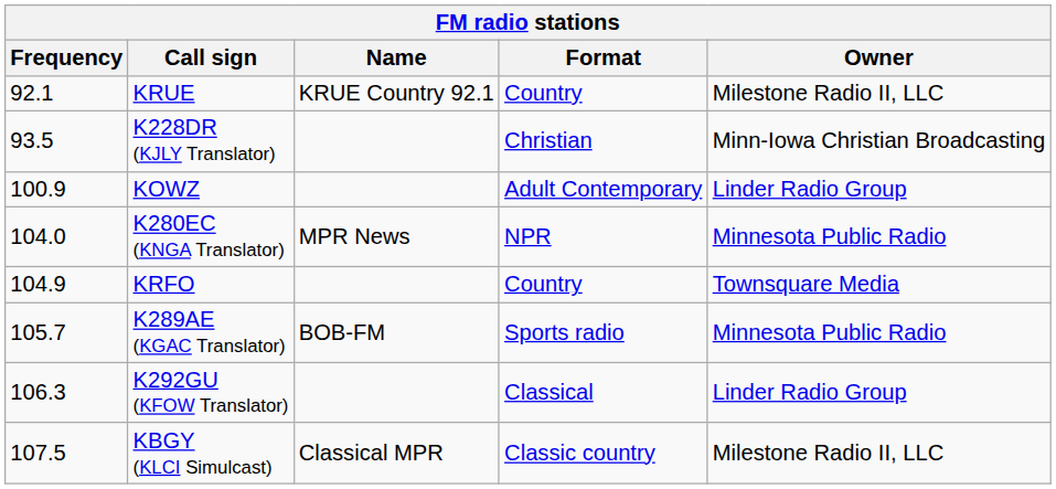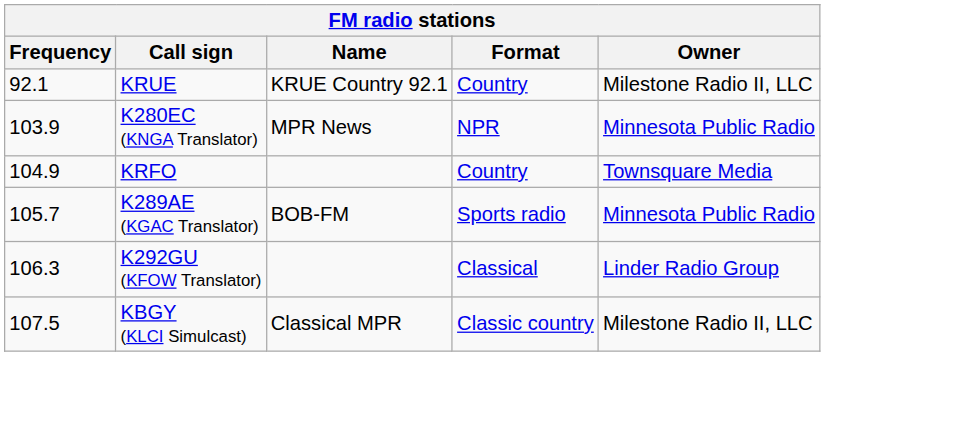- row: 93.5 | K228DR (KJLY Translator) | Christian | Minn-Iowa Christian Broadcasting
- row: 100.9 | KOWZ | Adult Contemporary | Linder Radio Group
K280EC (KNGA Translator) | Frequency: 104.0 -> 103.9
